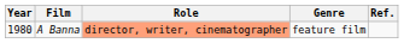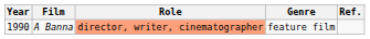A Banna | Year: 1980 -> 1990
